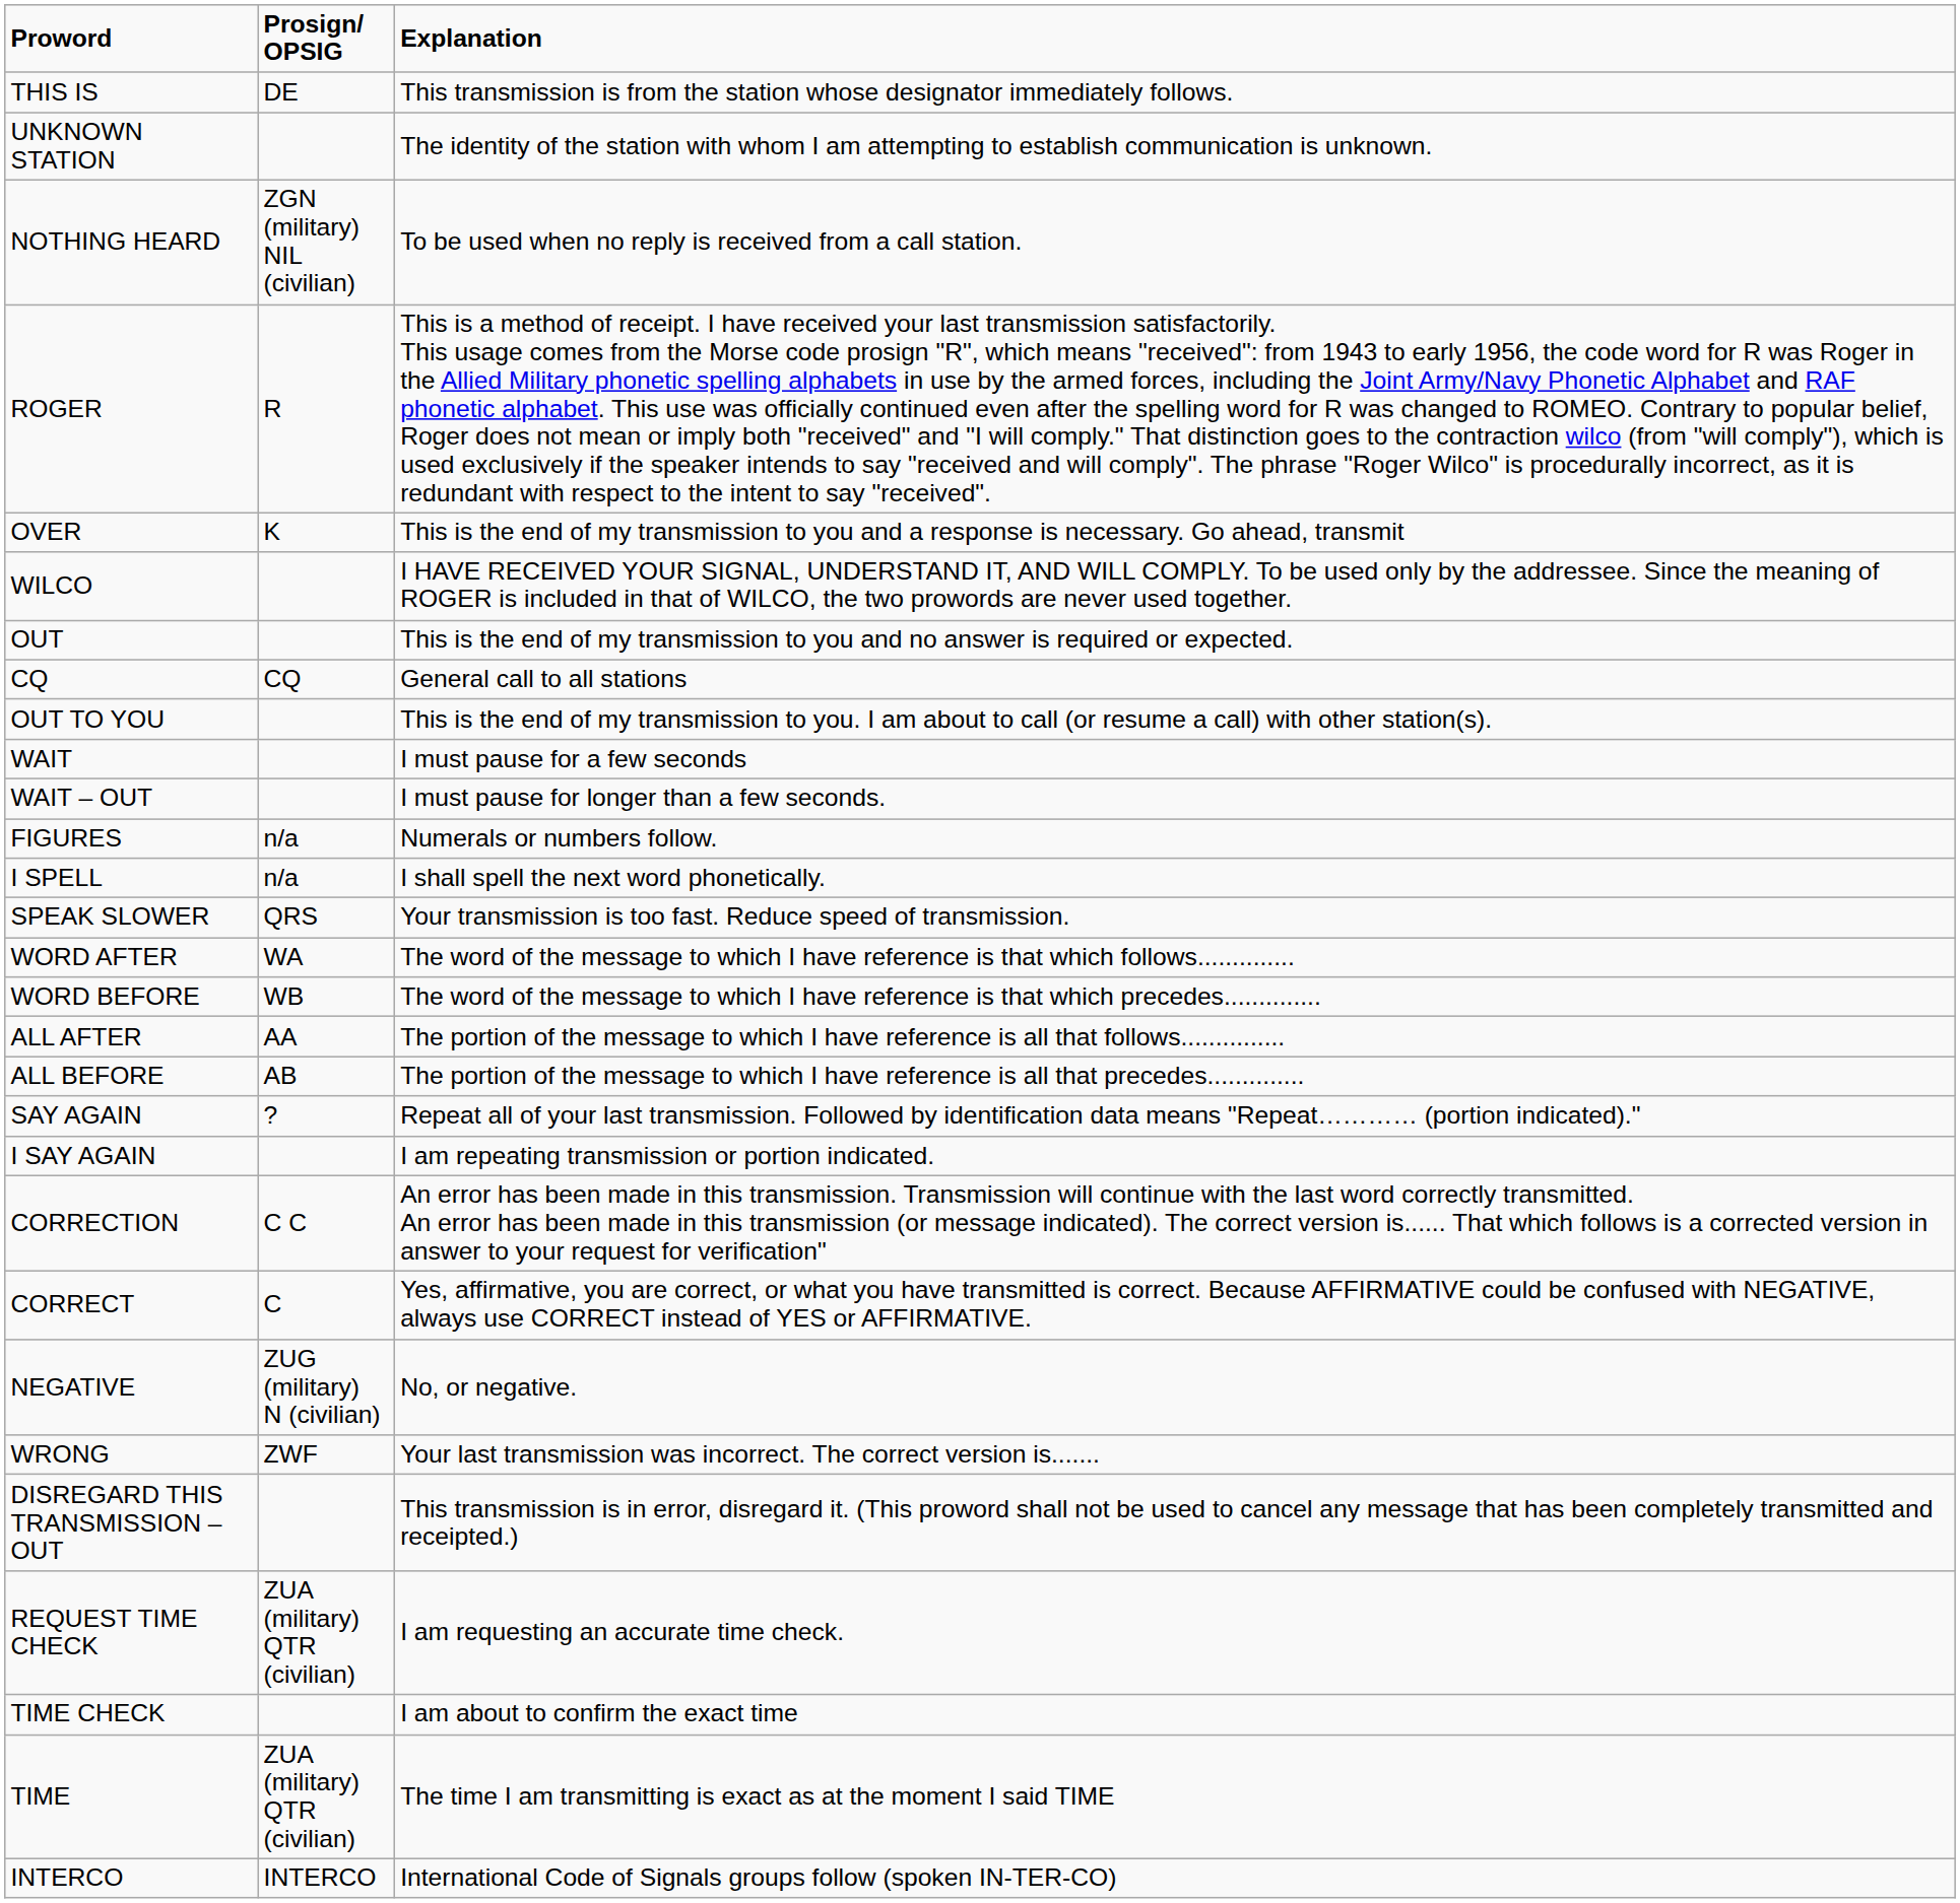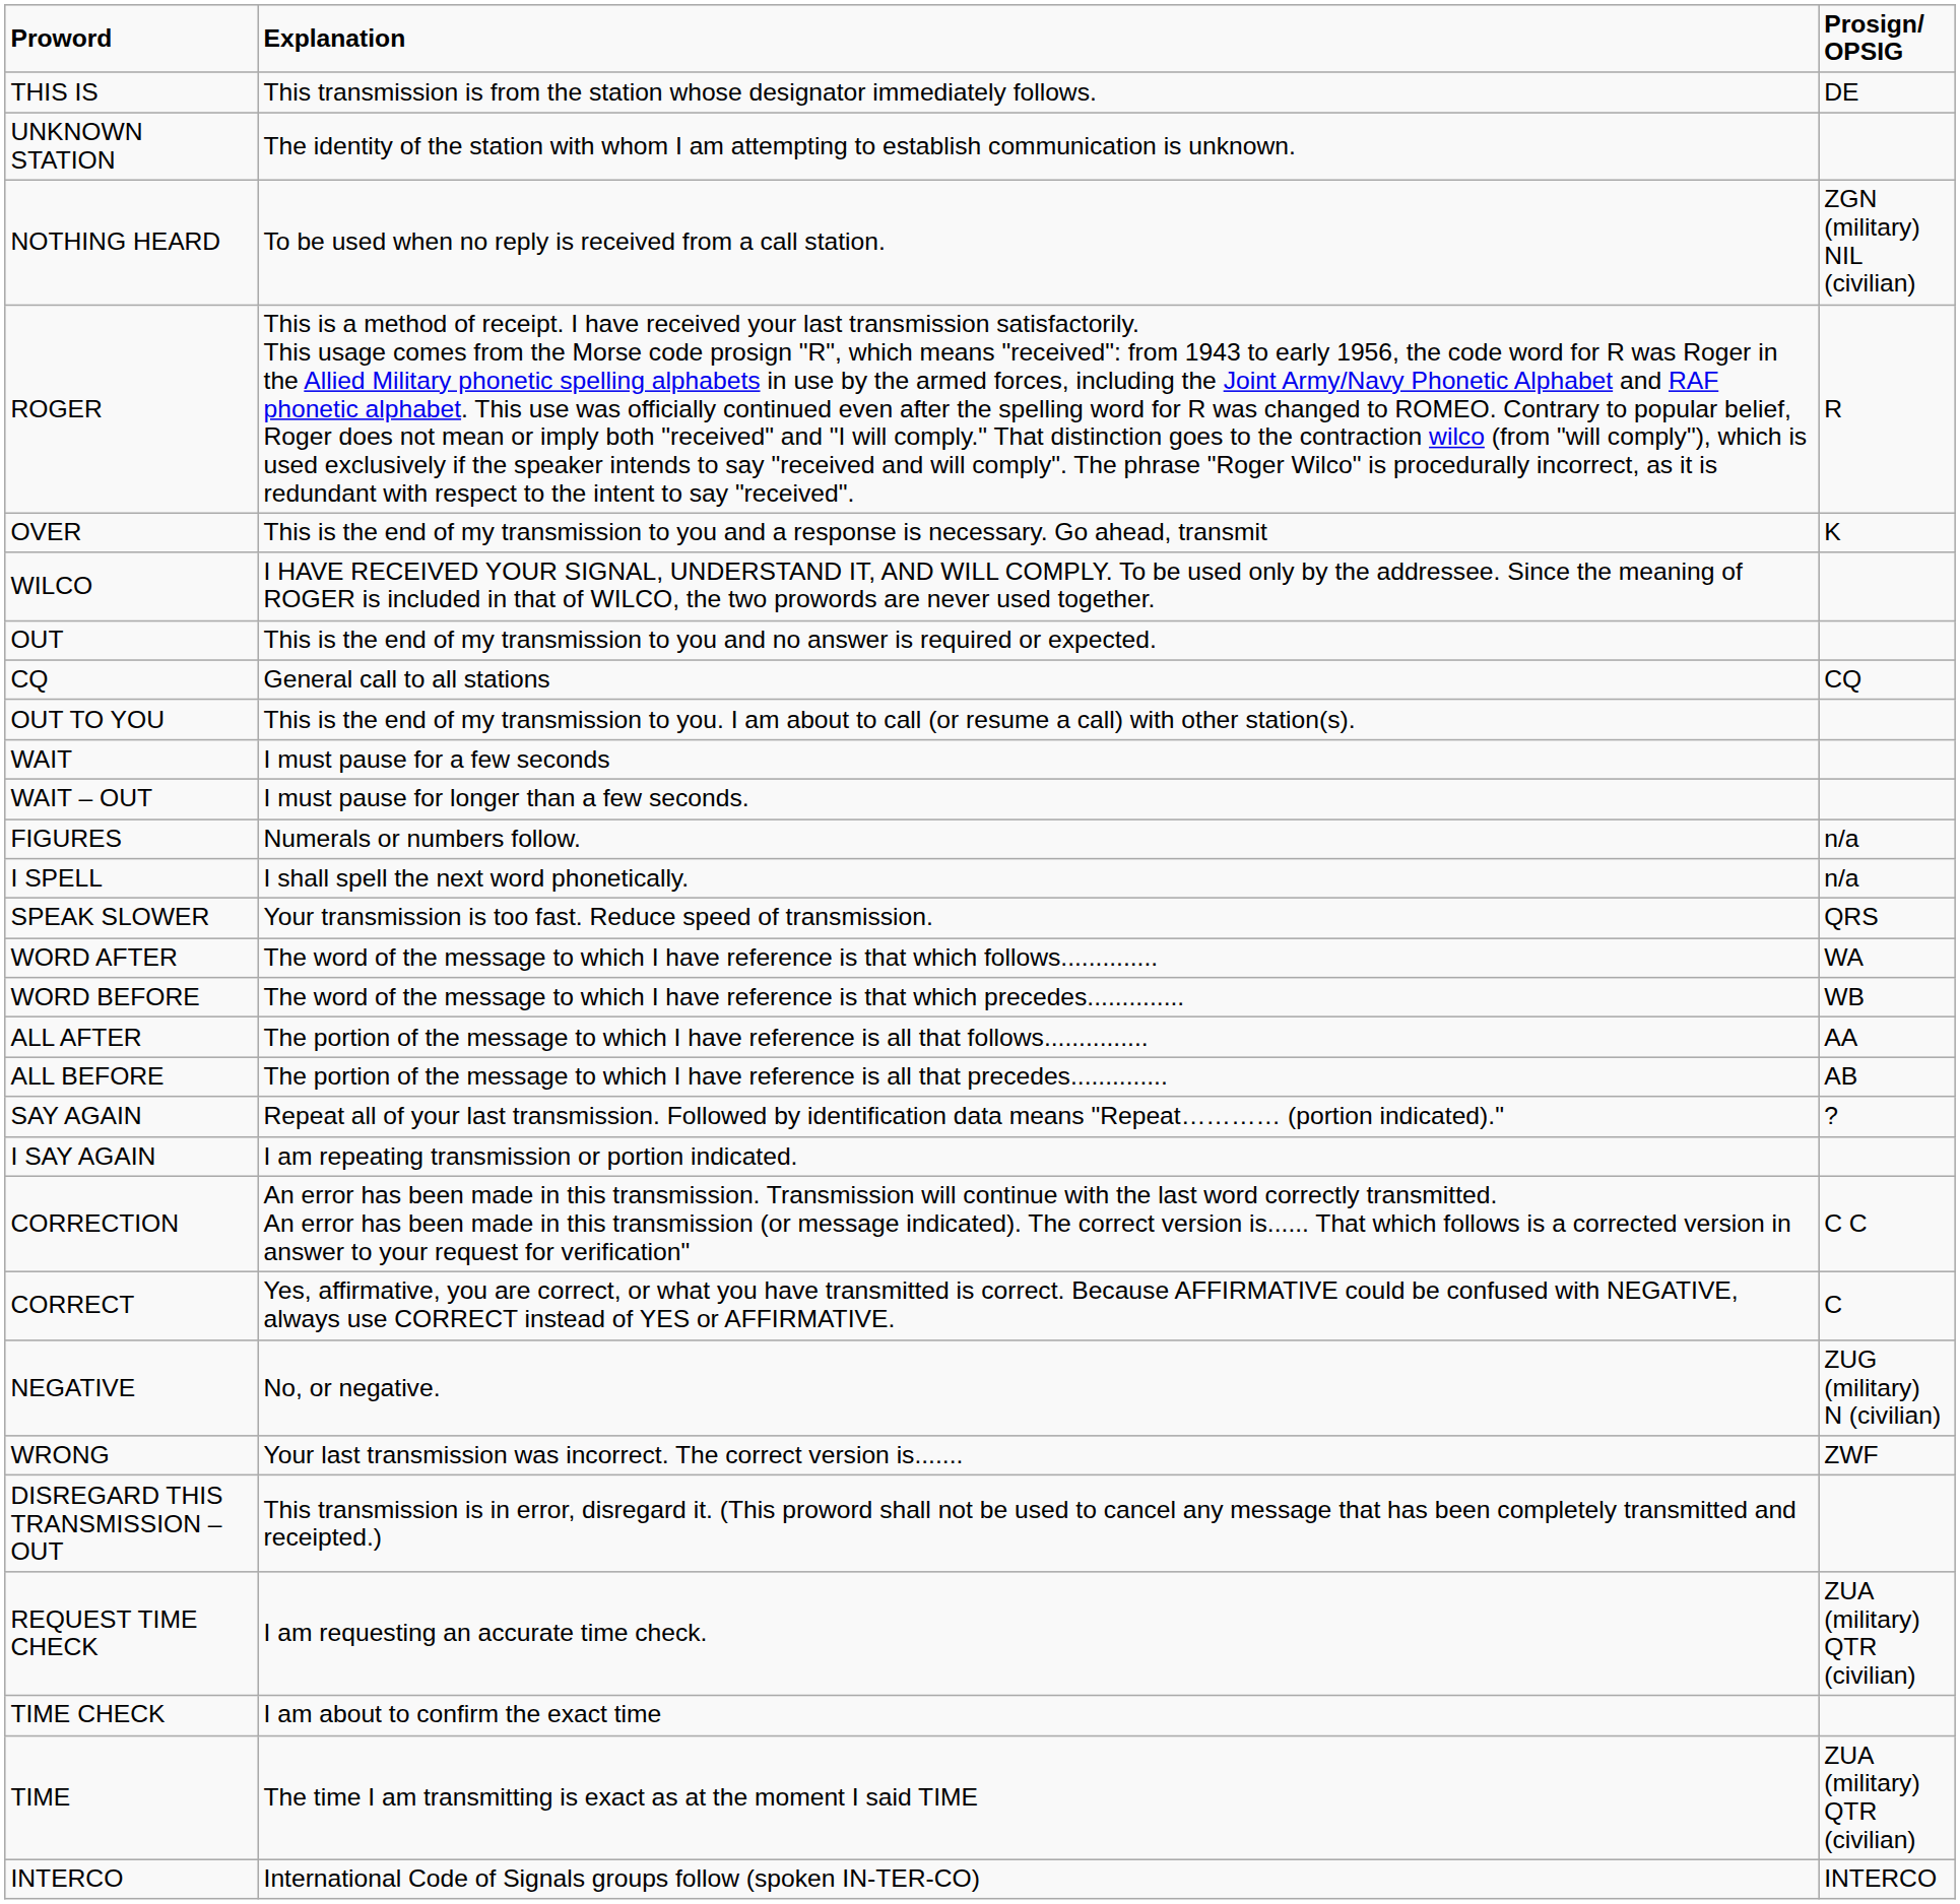columns swapped: Explanation <-> Prosign/ OPSIG
